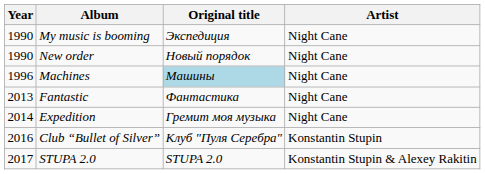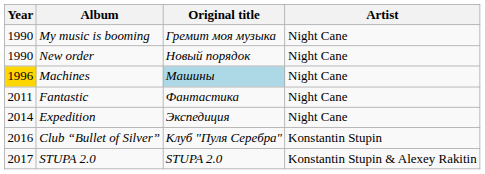My music is booming | Original title: Экспедиция -> Гремит моя музыка
Machines | Year: no background -> gold background
Fantastic | Year: 2013 -> 2011
Expedition | Original title: Гремит моя музыка -> Экспедиция
